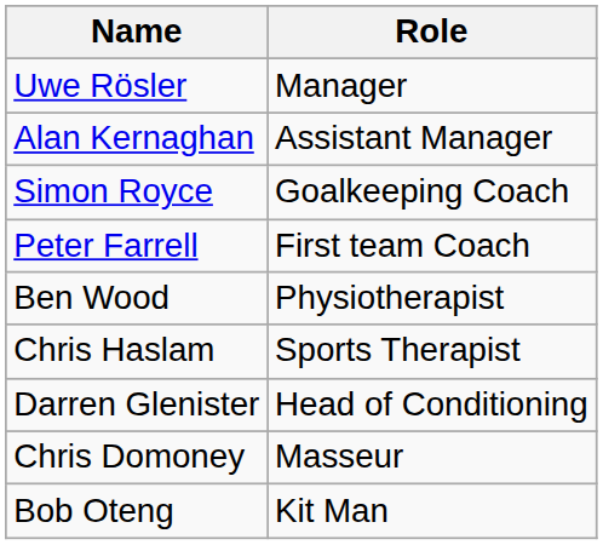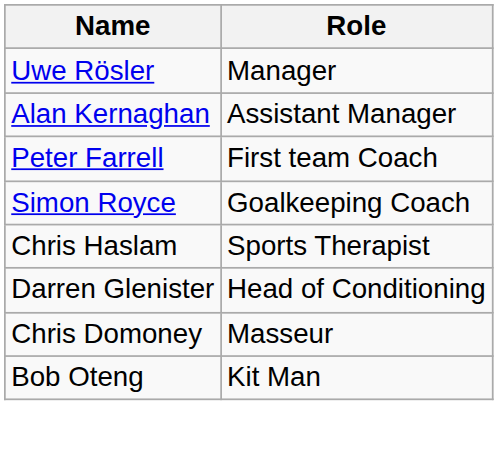rows swapped: Peter Farrell <-> Simon Royce
- row: Ben Wood | Physiotherapist
